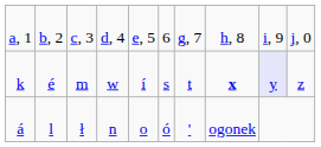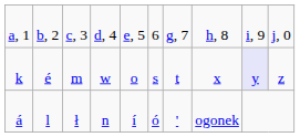k | column 5: í -> o
k | column 8: bold -> normal
á | column 5: o -> í
